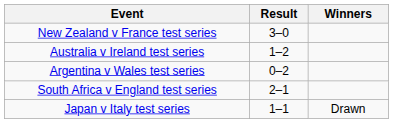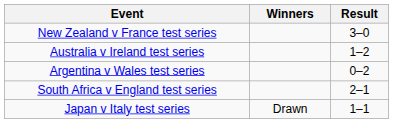columns swapped: Result <-> Winners
